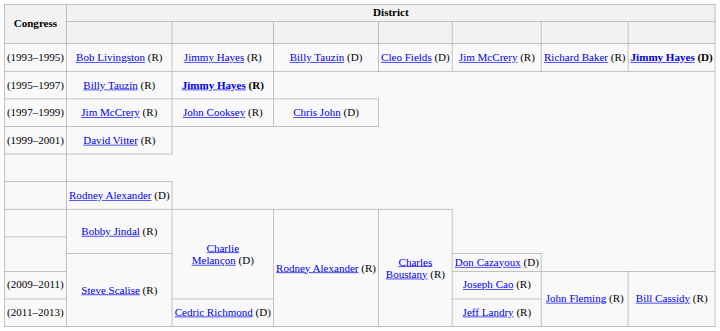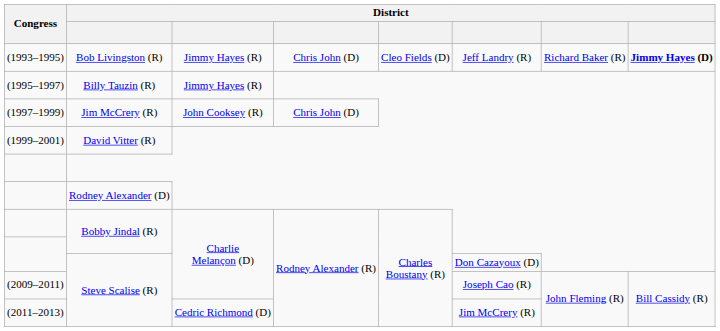Bob Livingston (R) | column 4: Billy Tauzin (D) -> Chris John (D)
Bob Livingston (R) | column 6: Jim McCrery (R) -> Jeff Landry (R)
Billy Tauzin (R) | column 3: bold -> normal
(2011–2013) / Steve Scalise (R) | column 6: Jeff Landry (R) -> Jim McCrery (R)
